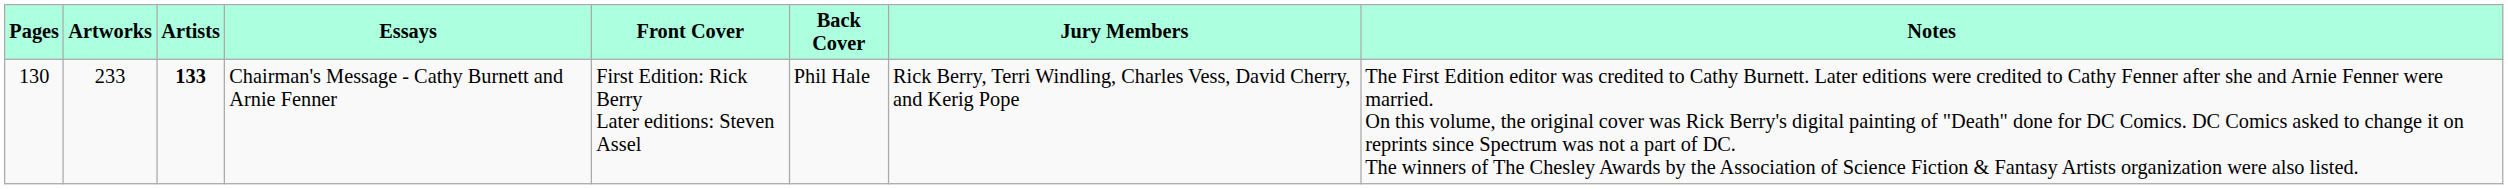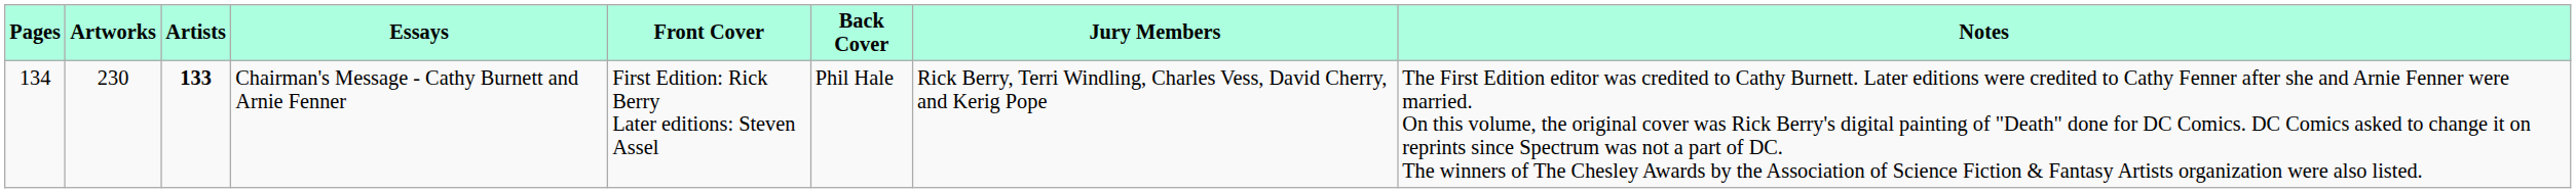Chairman's Message - Cathy Burnett and Arnie Fenner | Pages: 130 -> 134
Chairman's Message - Cathy Burnett and Arnie Fenner | Artworks: 233 -> 230
